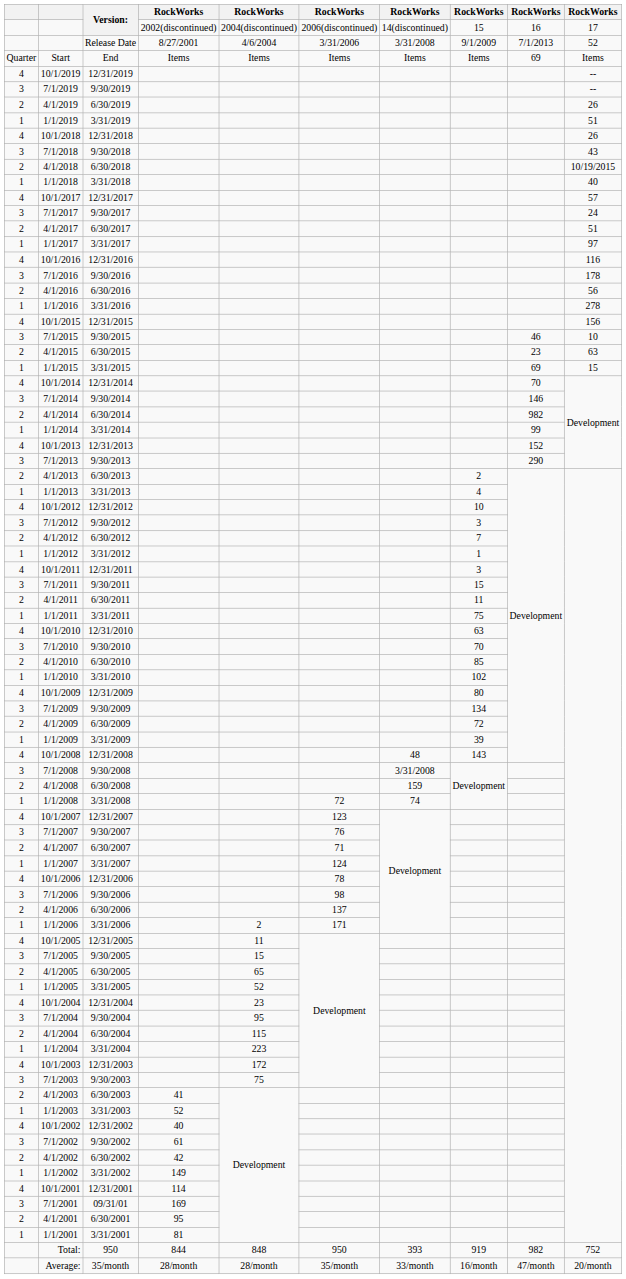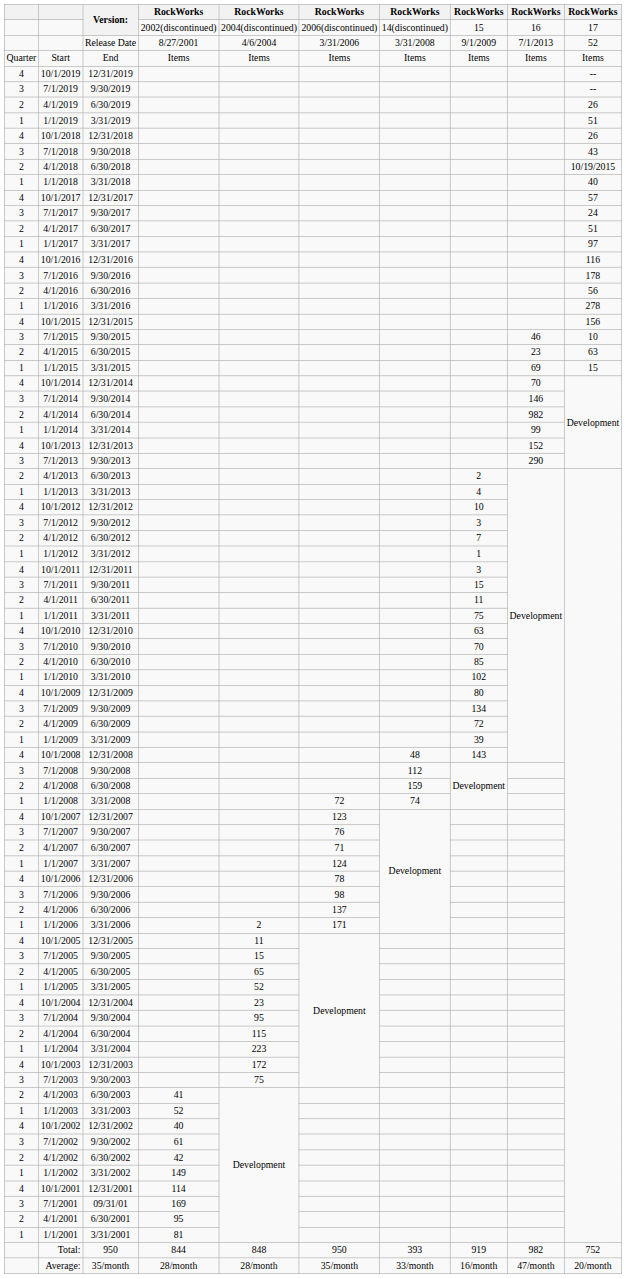End | column 9: 69 -> Items
9/30/2008 | column 7: 3/31/2008 -> 112
